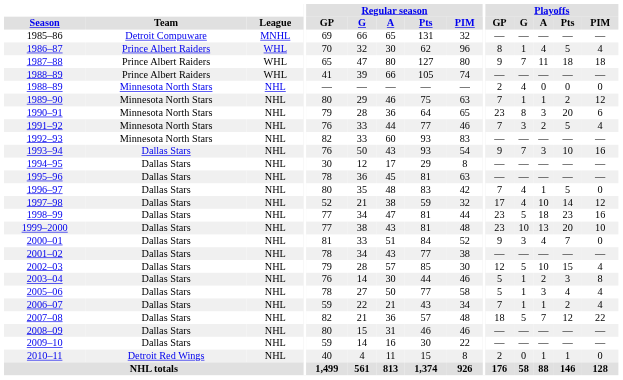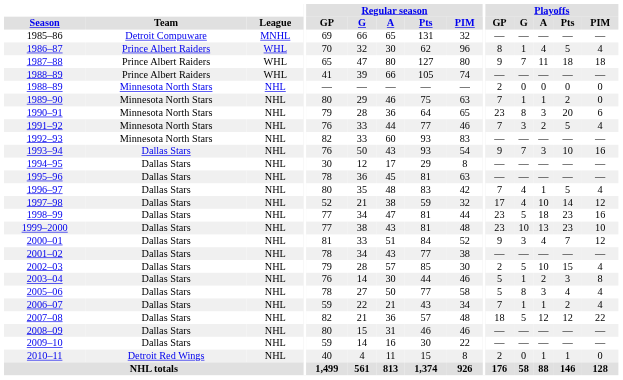1988–89 / Minnesota North Stars | Playoffs / G: 4 -> 0
1989–90 | Playoffs / PIM: 12 -> 0
1996–97 | Playoffs / PIM: 0 -> 4
1999–2000 | Playoffs / Pts: 20 -> 23
2000–01 | Playoffs / PIM: 0 -> 12
2002–03 | Playoffs / GP: 12 -> 2
2005–06 | Playoffs / G: 1 -> 8
2007–08 | Playoffs / A: 7 -> 12
